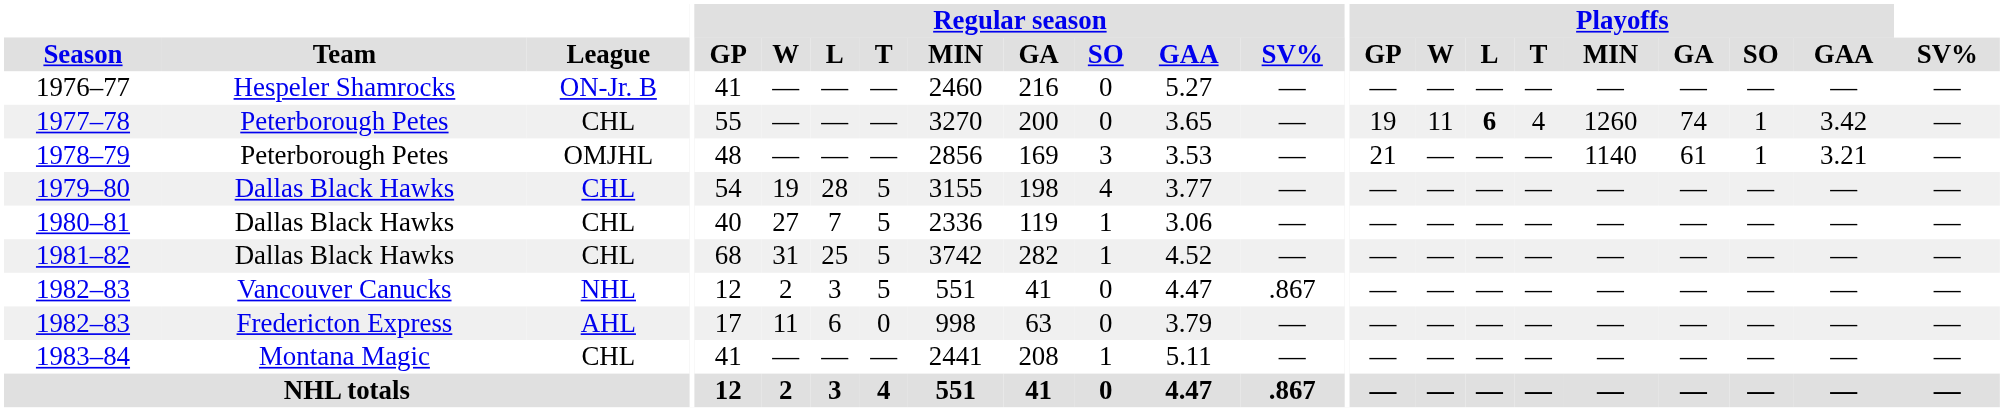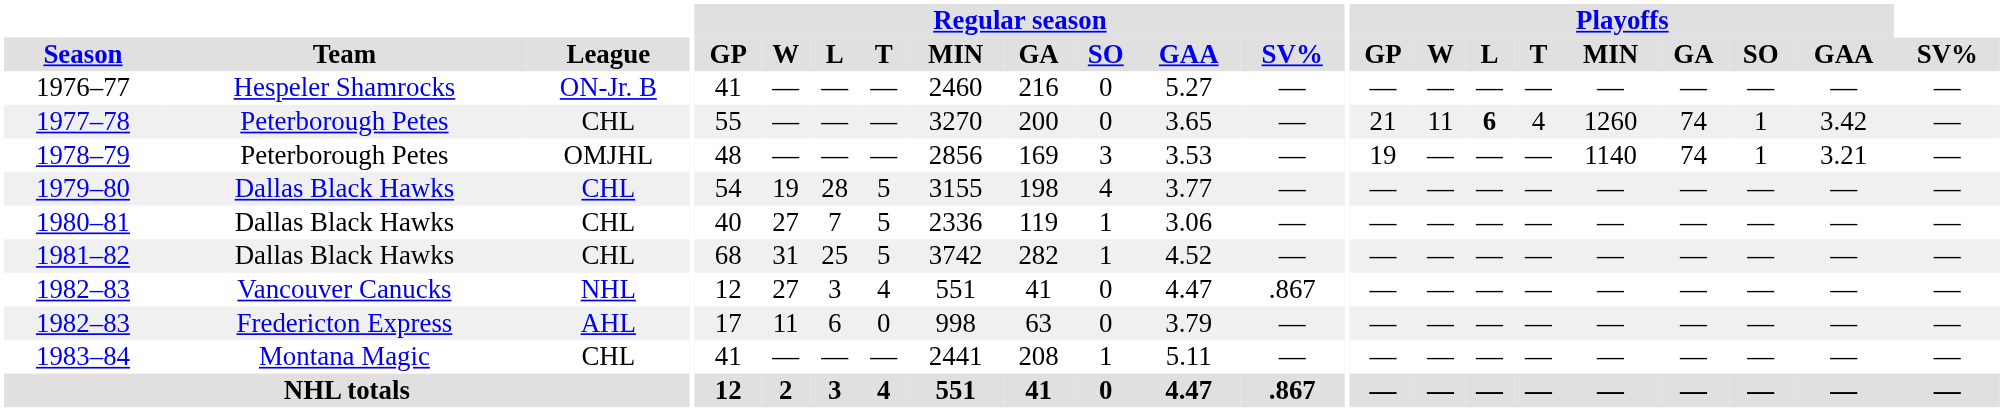1977–78 | Playoffs / GP: 19 -> 21
1978–79 | Playoffs / GP: 21 -> 19
1978–79 | Playoffs / GA: 61 -> 74
1982–83 / Vancouver Canucks | Regular season / W: 2 -> 27
1982–83 / Vancouver Canucks | Regular season / T: 5 -> 4
